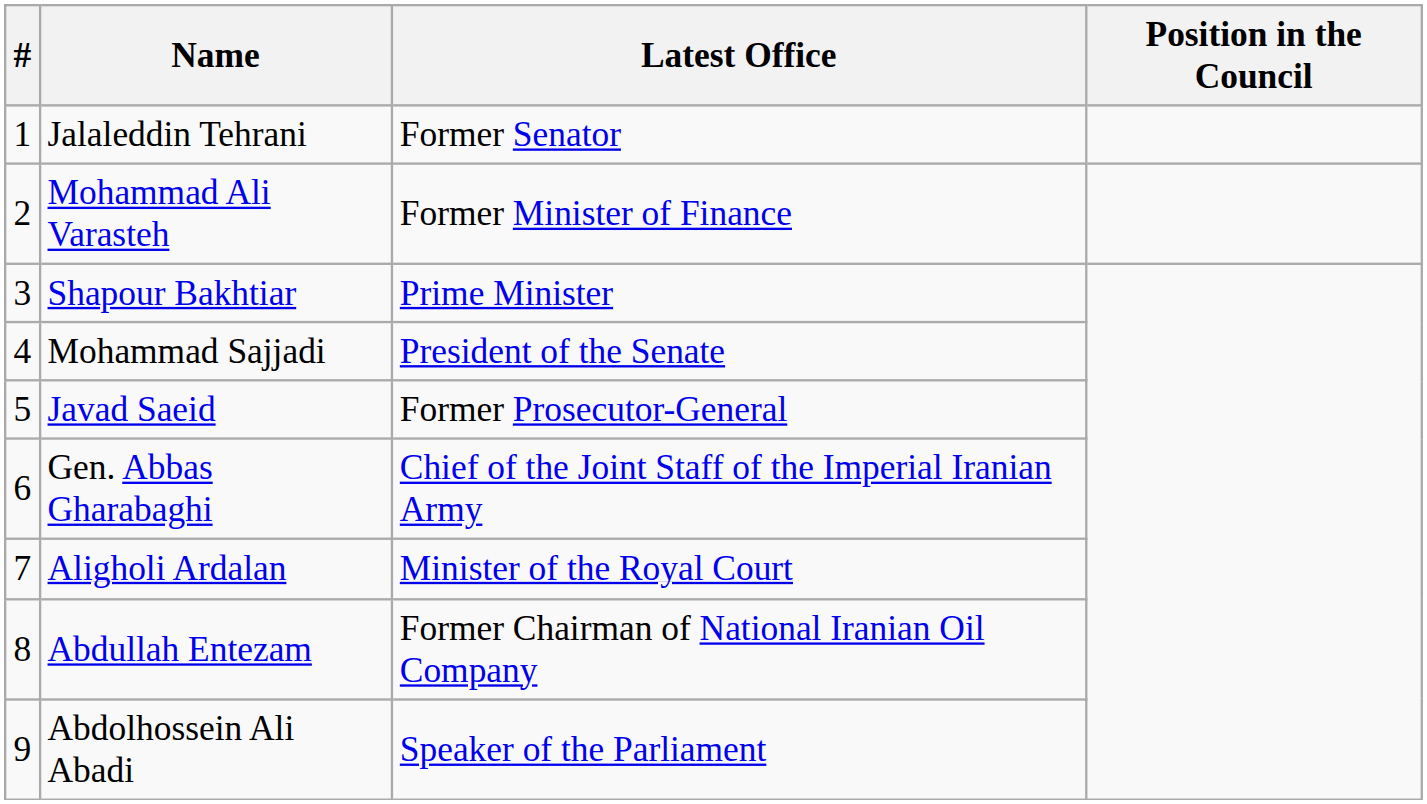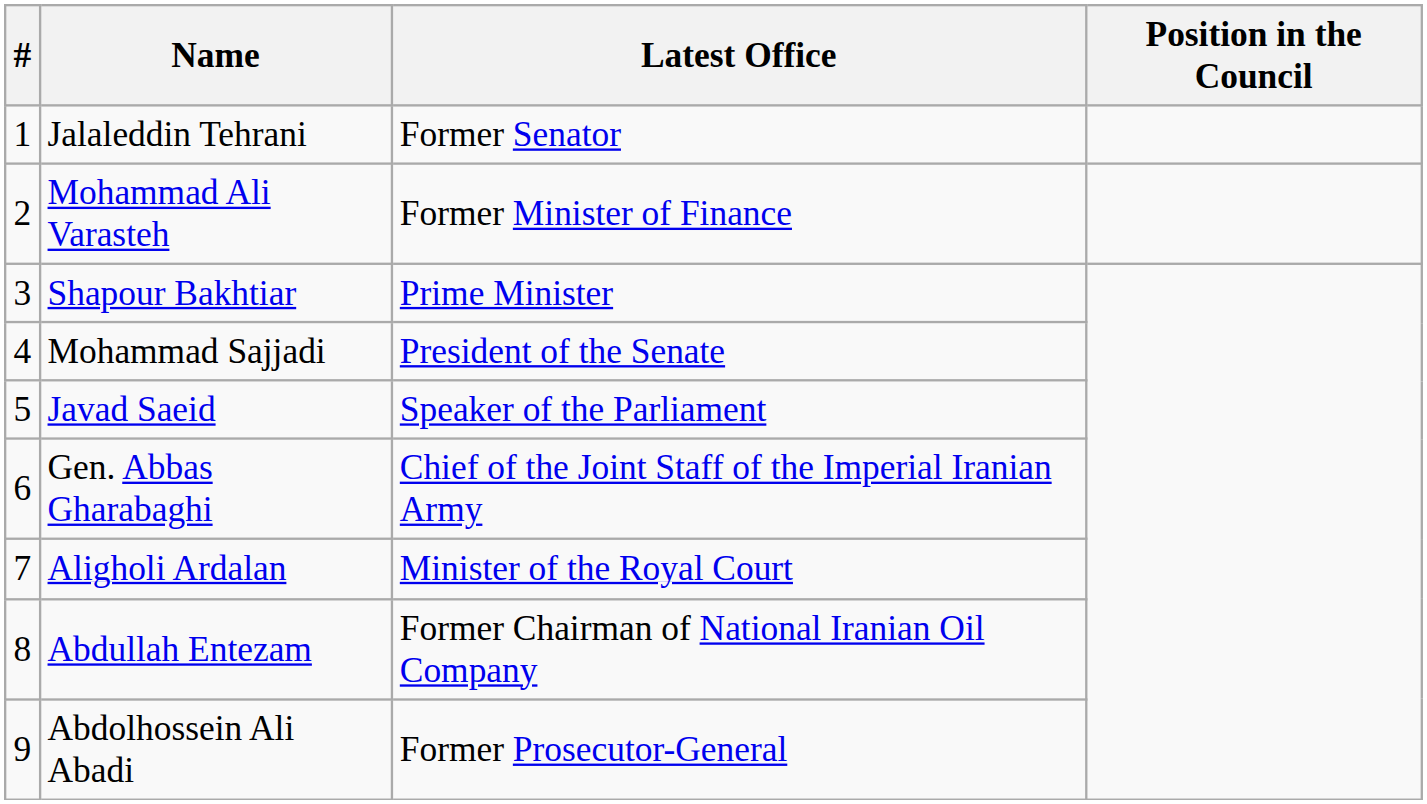Javad Saeid | Latest Office: Former Prosecutor-General -> Speaker of the Parliament
Abdolhossein Ali Abadi | Latest Office: Speaker of the Parliament -> Former Prosecutor-General
